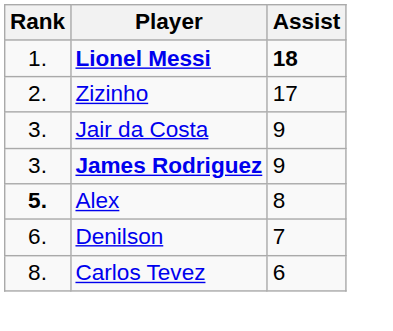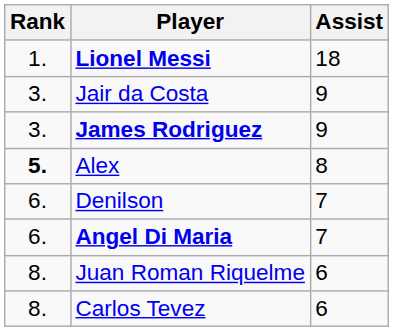Lionel Messi | Assist: bold -> normal
- row: 2. | Zizinho | 17
+ row: 6. | Angel Di Maria | 7
+ row: 8. | Juan Roman Riquelme | 6
